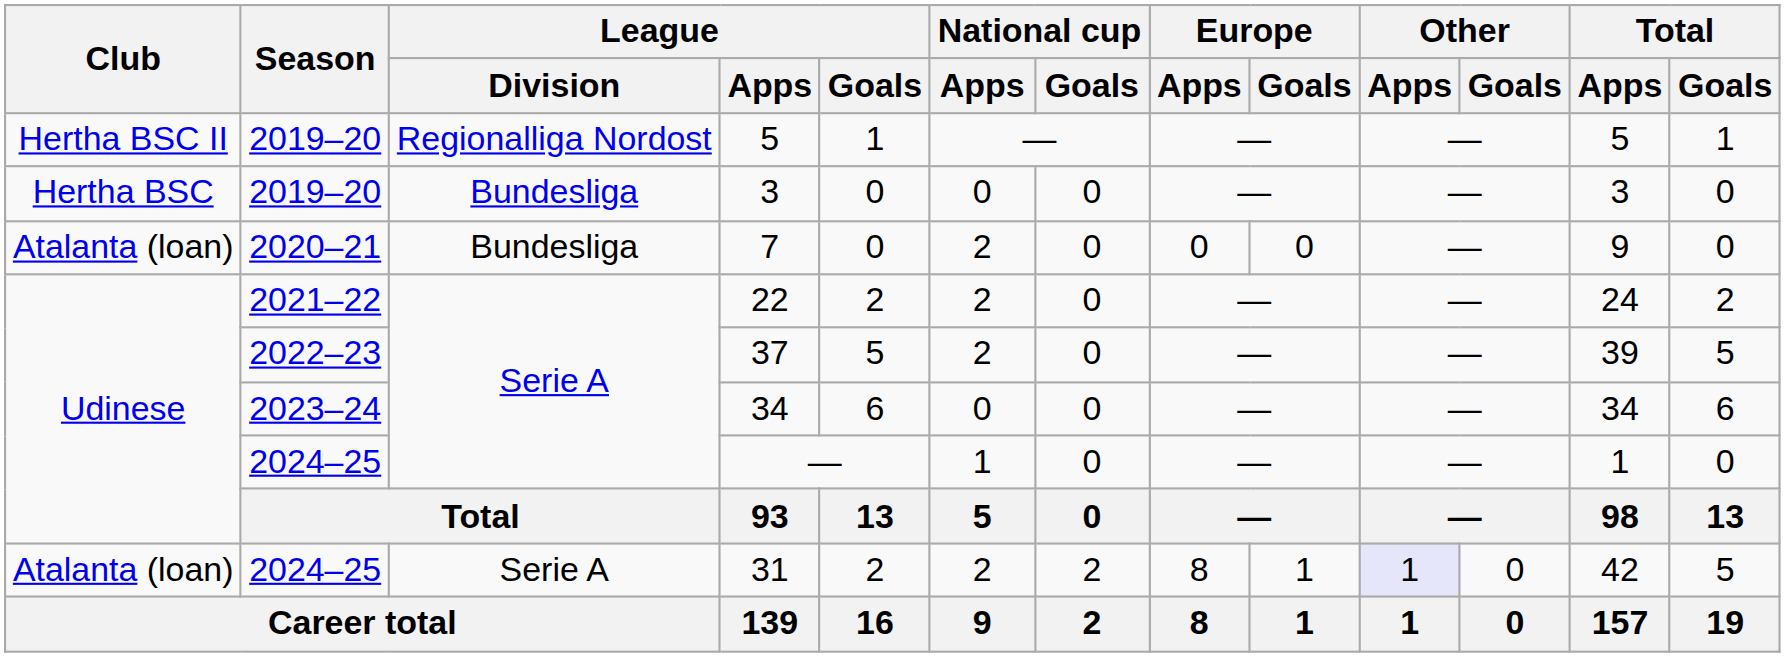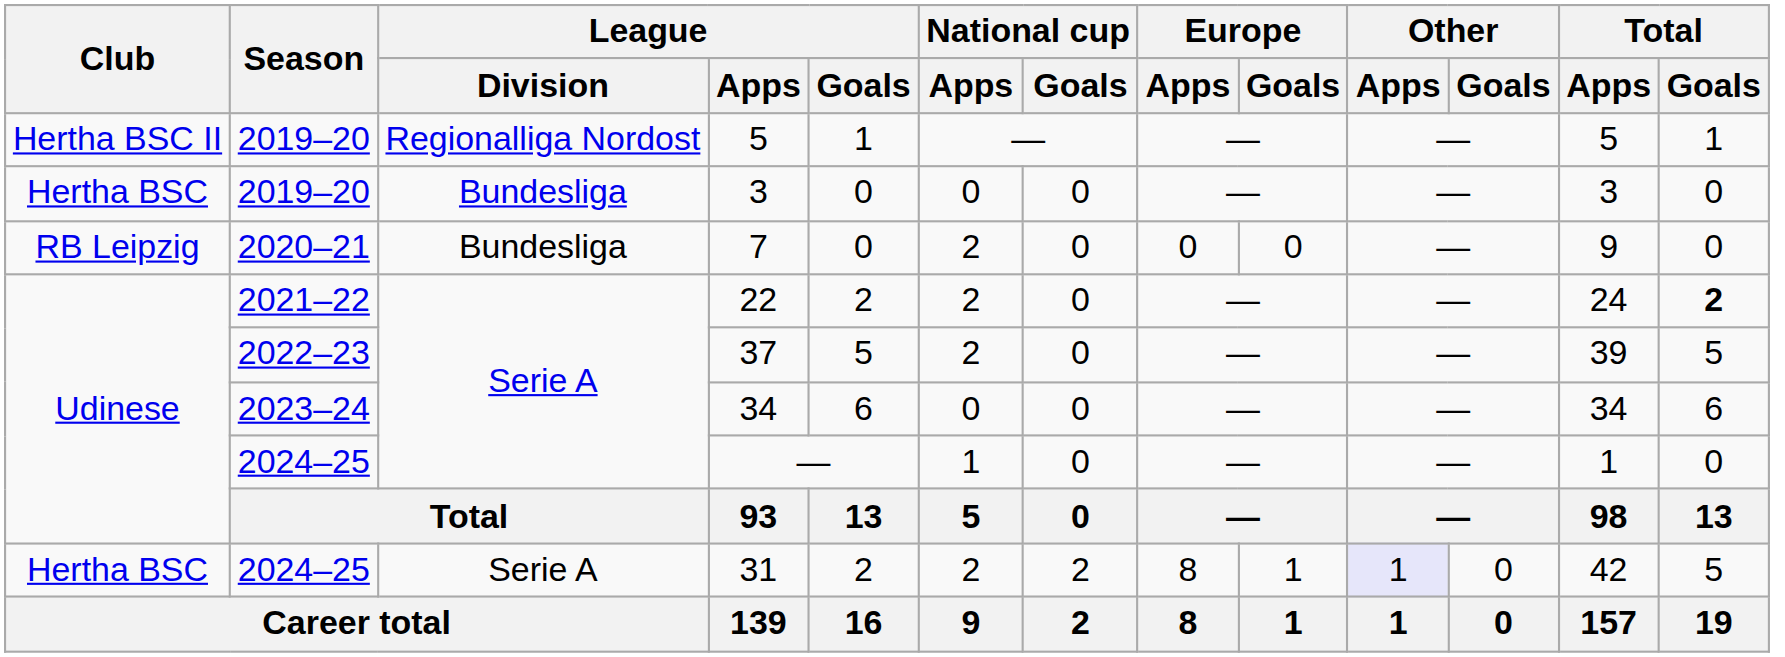7 | Club: Atalanta (loan) -> RB Leipzig
22 | Total / Goals: normal -> bold
31 | Club: Atalanta (loan) -> Hertha BSC
